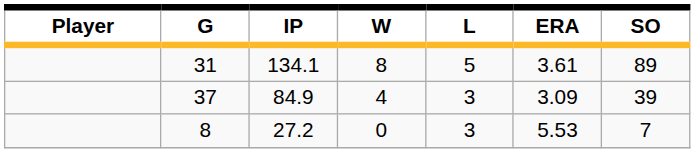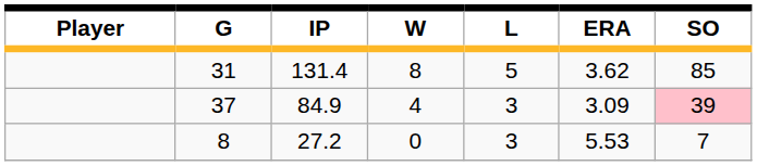31 | IP: 134.1 -> 131.4
31 | ERA: 3.61 -> 3.62
31 | SO: 89 -> 85
37 | SO: no background -> pink background
